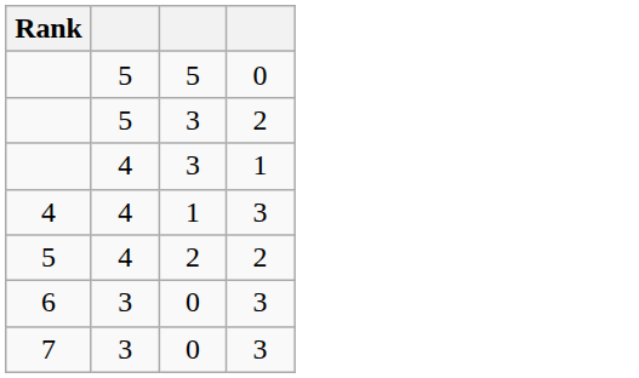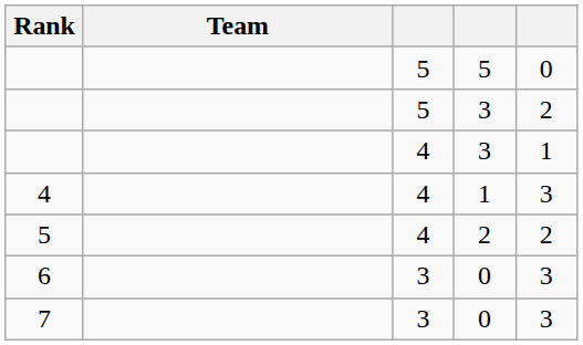+ column: Team
